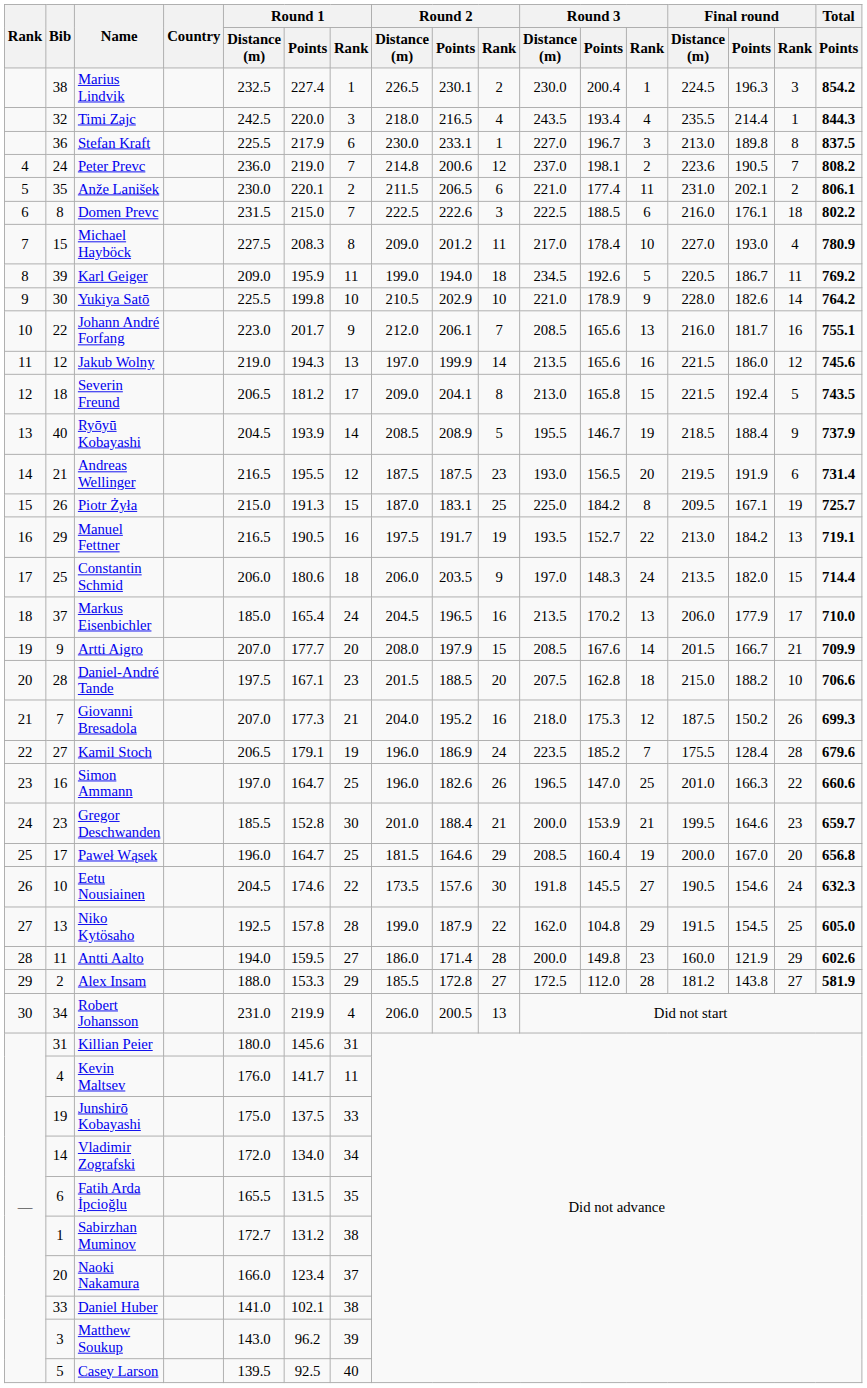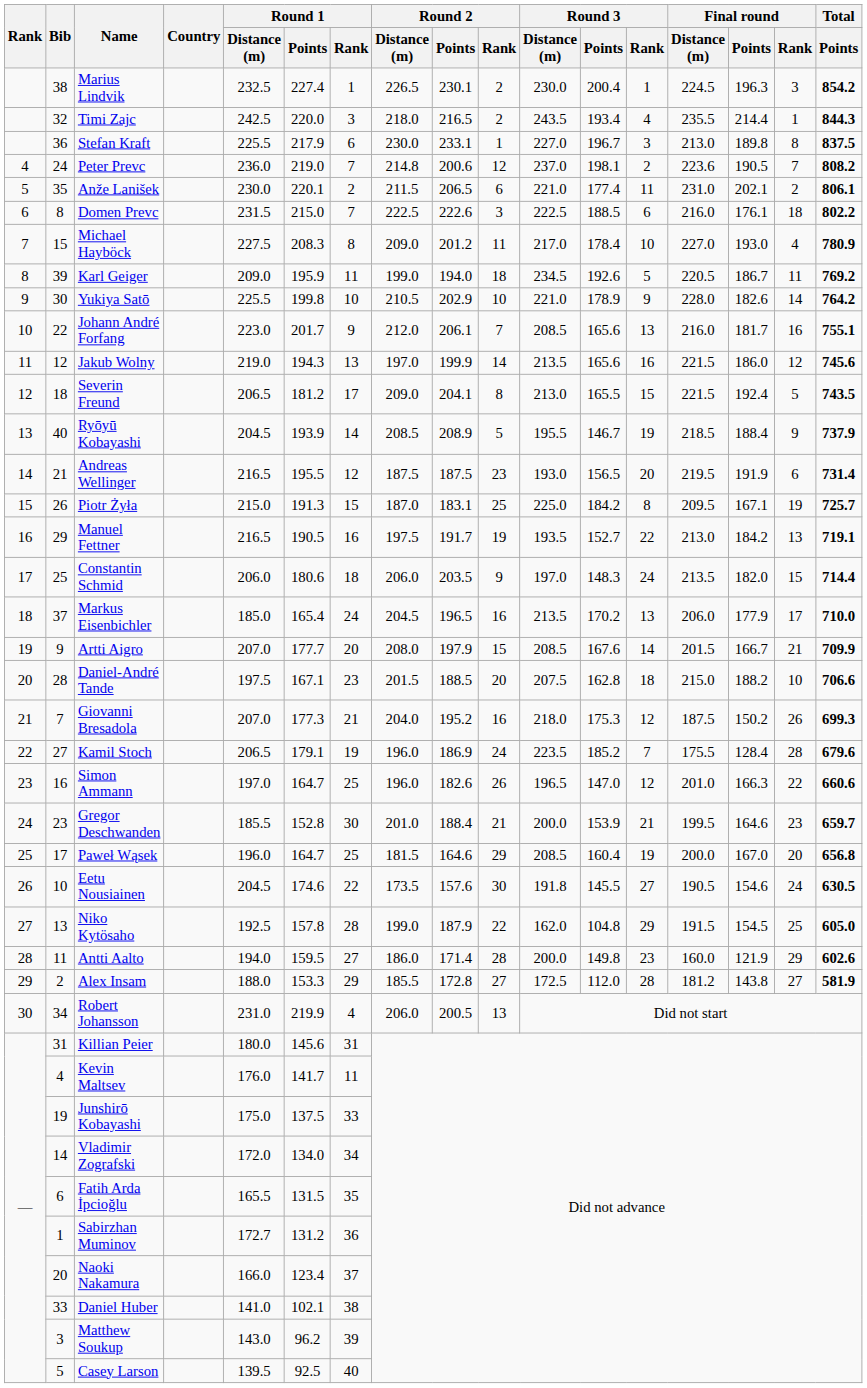Timi Zajc | Round 2 / Rank: 4 -> 2
Severin Freund | Round 3 / Points: 165.8 -> 165.5
Simon Ammann | Round 3 / Rank: 25 -> 12
Eetu Nousiainen | Total / Points: 632.3 -> 630.5
Sabirzhan Muminov | Round 1 / Rank: 38 -> 36
